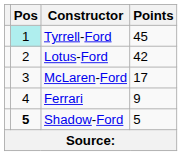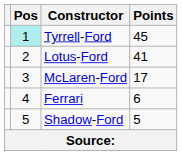Lotus-Ford | Points: 42 -> 41
Ferrari | Points: 9 -> 6
Shadow-Ford | Pos: bold -> normal
